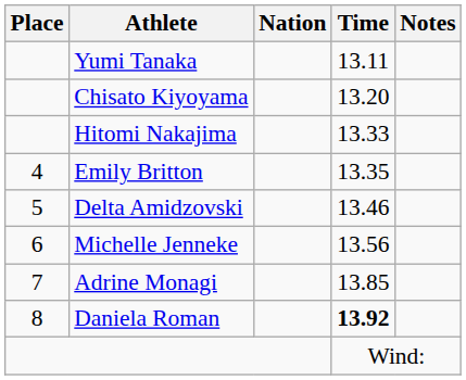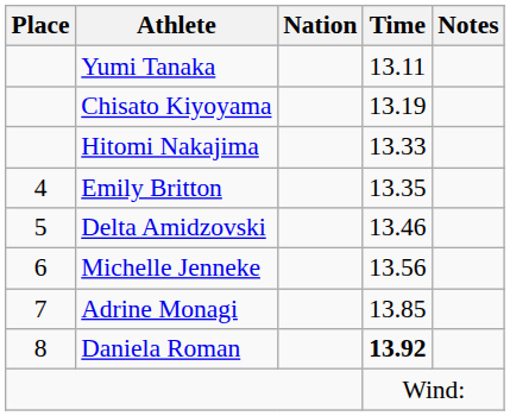Chisato Kiyoyama | Time: 13.20 -> 13.19
